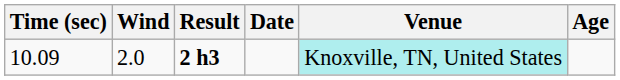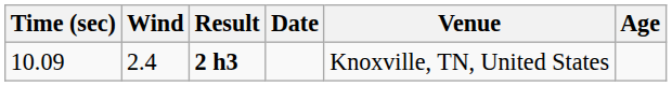10.09 | Wind: 2.0 -> 2.4
10.09 | Venue: paleturquoise background -> no background
